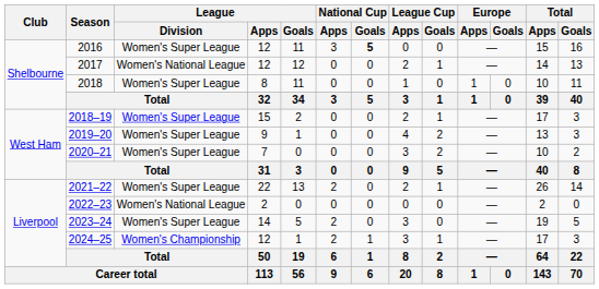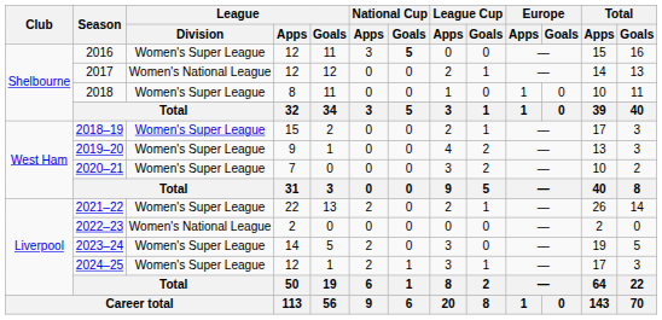2024–25 | League / Division: Women's Championship -> Women's Super League
